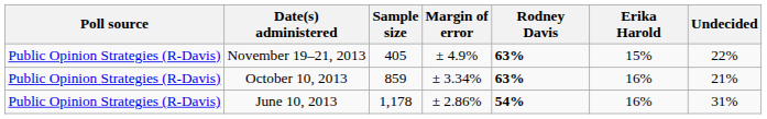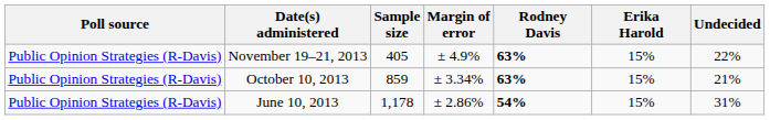October 10, 2013 | Erika Harold: 16% -> 15%
June 10, 2013 | Erika Harold: 16% -> 15%
